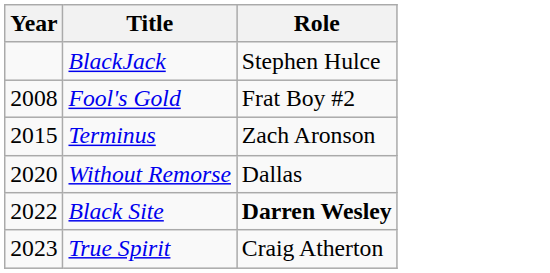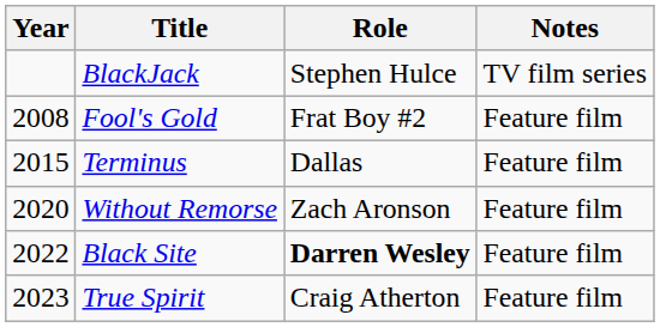+ column: Notes | TV film series | Feature film | Feature film | Feature film | Feature film | Feature film
Terminus | Role: Zach Aronson -> Dallas
Without Remorse | Role: Dallas -> Zach Aronson
